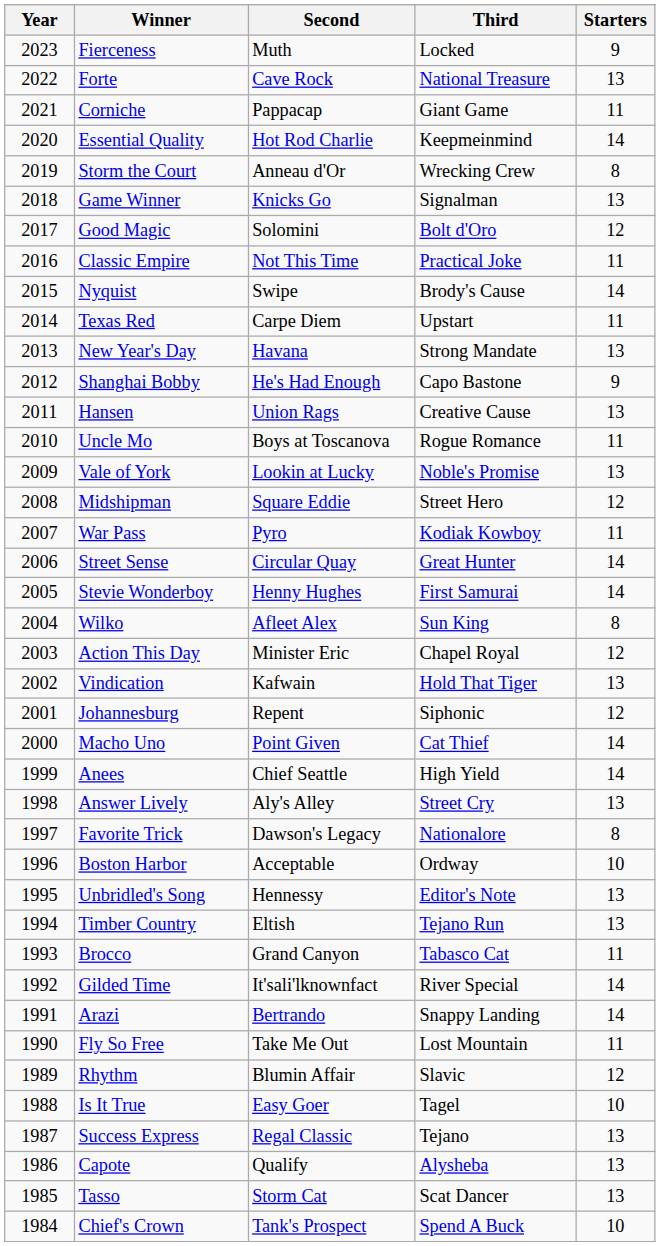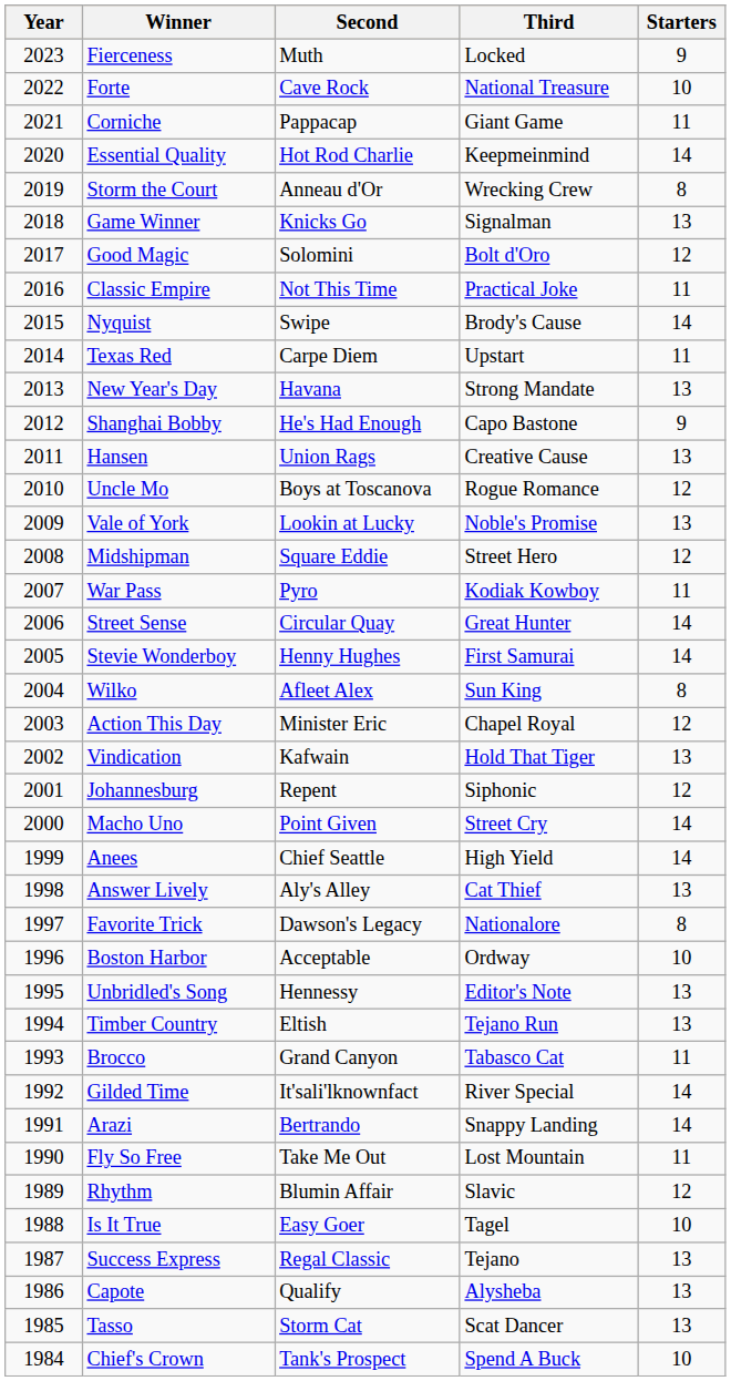Forte | Starters: 13 -> 10
Uncle Mo | Starters: 11 -> 12
Macho Uno | Third: Cat Thief -> Street Cry
Answer Lively | Third: Street Cry -> Cat Thief
